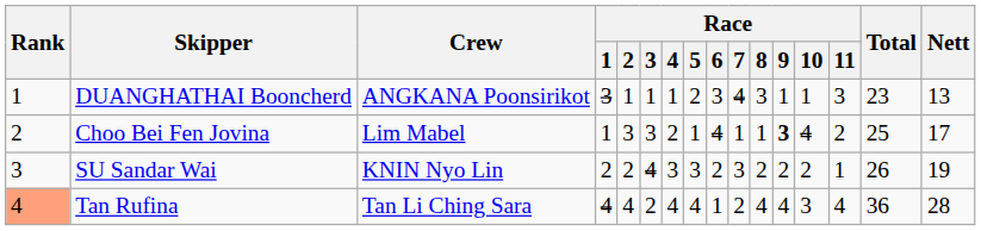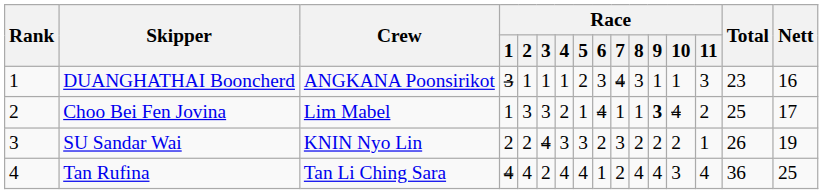DUANGHATHAI Booncherd | Nett: 13 -> 16
Tan Rufina | Rank: lightsalmon background -> no background
Tan Rufina | Nett: 28 -> 25
